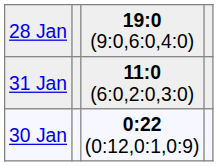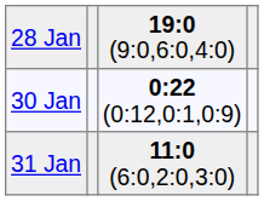rows swapped: 30 Jan <-> 31 Jan
